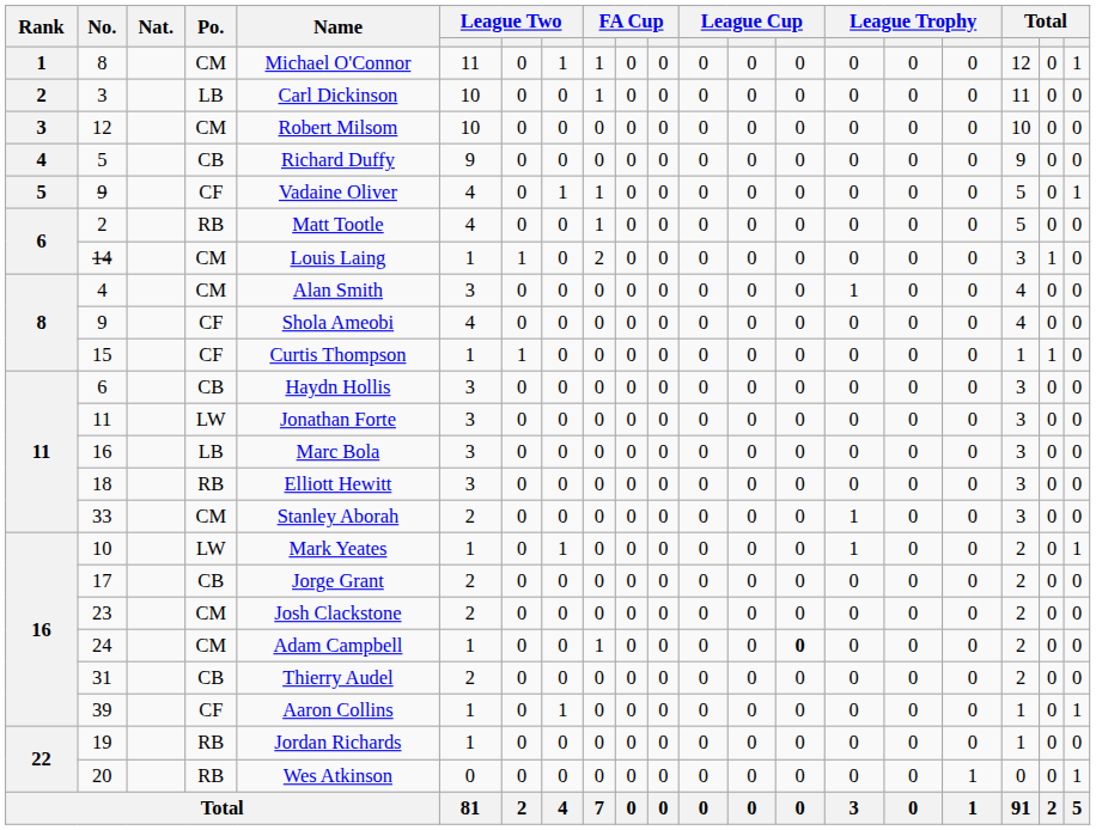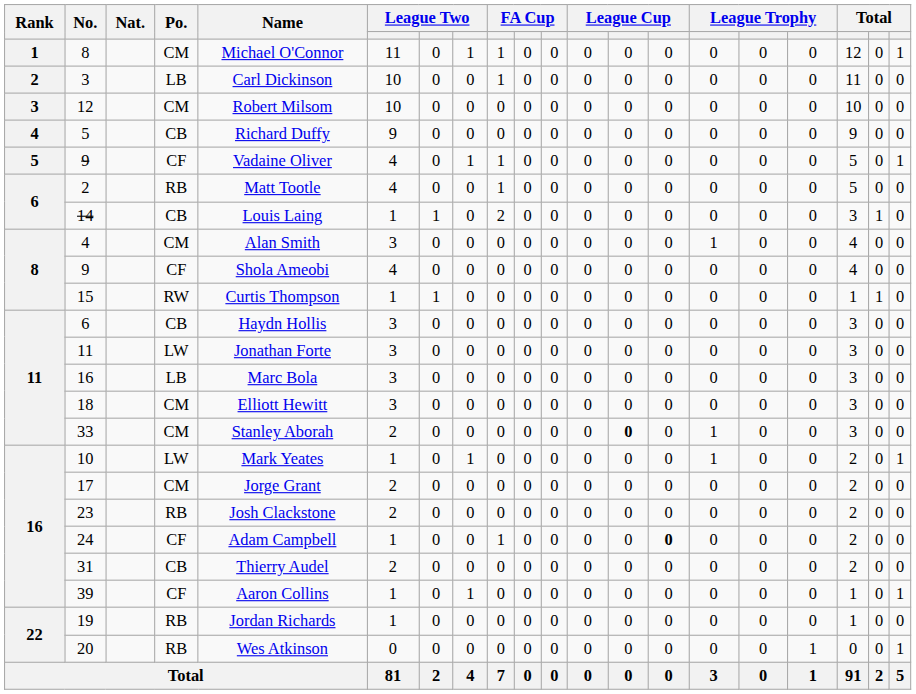14 | Po.: CM -> CB
15 | Po.: CF -> RW
18 | Po.: RB -> CM
33 | column 13: normal -> bold
17 | Po.: CB -> CM
23 | Po.: CM -> RB
24 | Po.: CM -> CF
